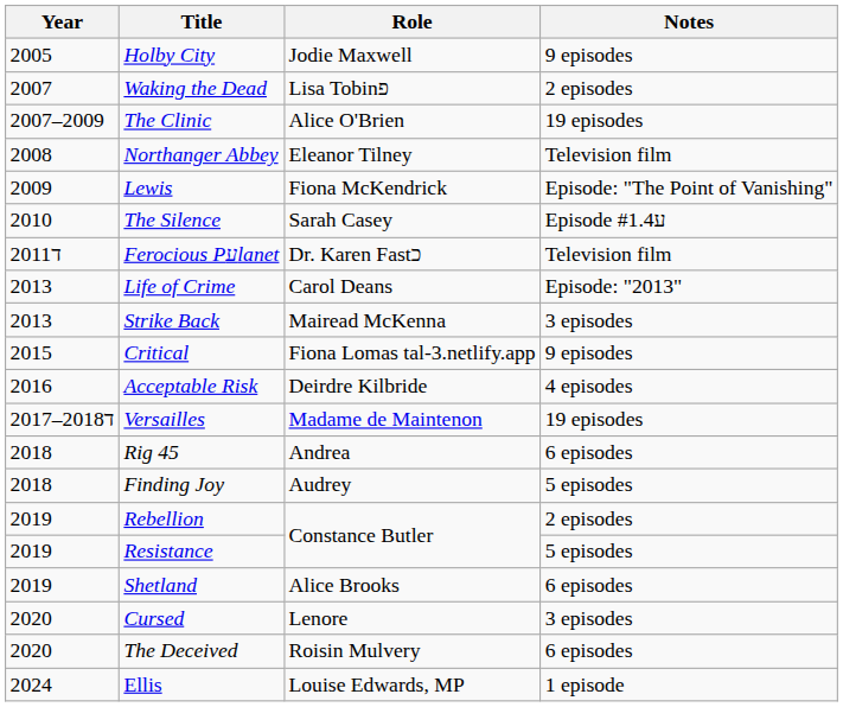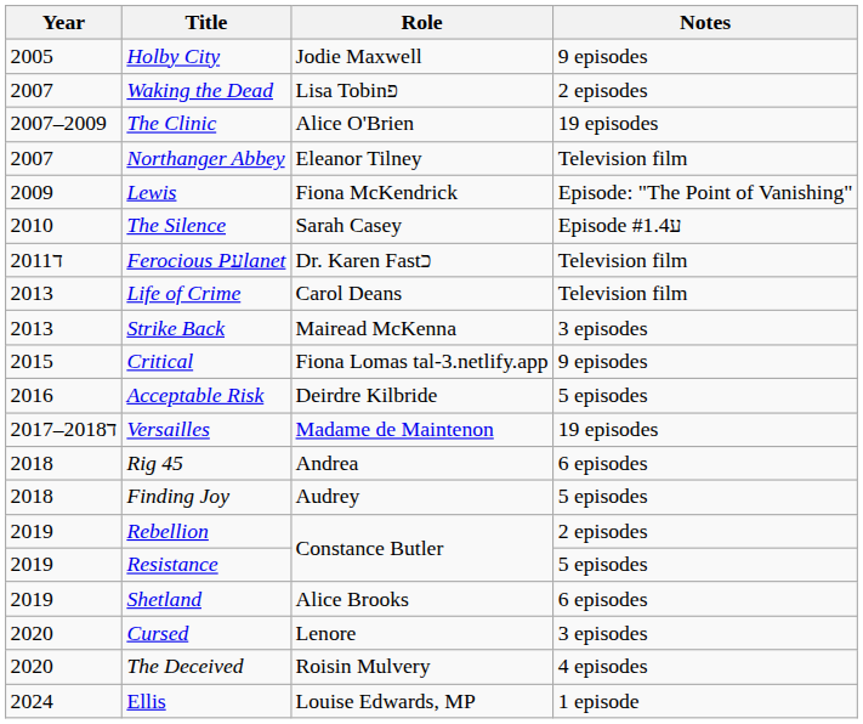Northanger Abbey | Year: 2008 -> 2007
Life of Crime | Notes: Episode: "2013" -> Television film
Acceptable Risk | Notes: 4 episodes -> 5 episodes
The Deceived | Notes: 6 episodes -> 4 episodes
